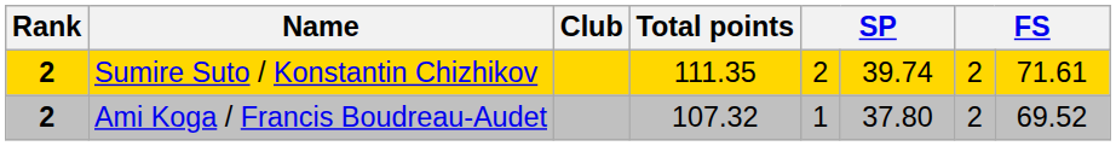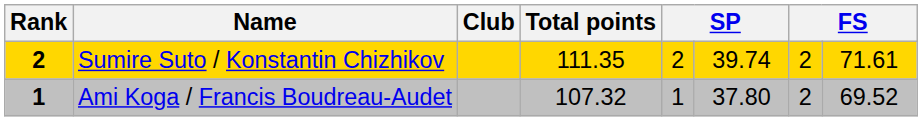Ami Koga / Francis Boudreau-Audet | Rank: 2 -> 1
